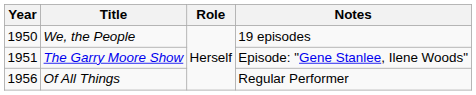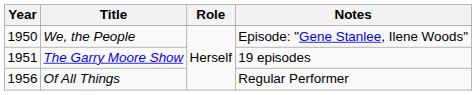We, the People | Notes: 19 episodes -> Episode: "Gene Stanlee, Ilene Woods"
The Garry Moore Show | Notes: Episode: "Gene Stanlee, Ilene Woods" -> 19 episodes
